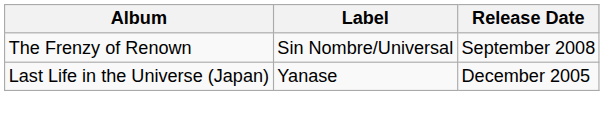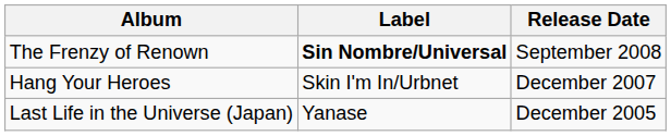The Frenzy of Renown | Label: normal -> bold
+ row: Hang Your Heroes | Skin I'm In/Urbnet | December 2007
